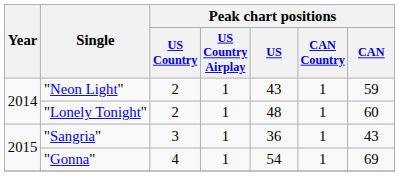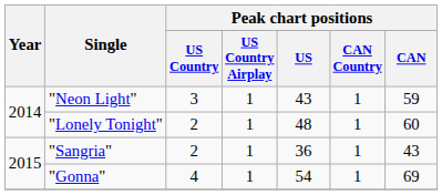"Neon Light" | Peak chart positions / US Country: 2 -> 3
"Sangria" | Peak chart positions / US Country: 3 -> 2
